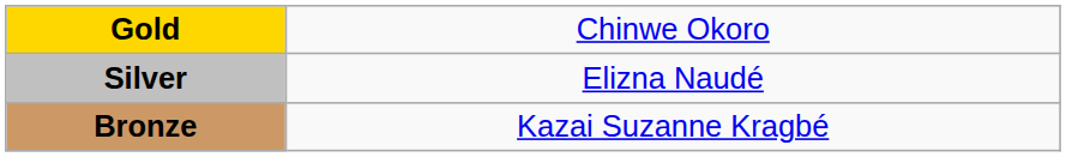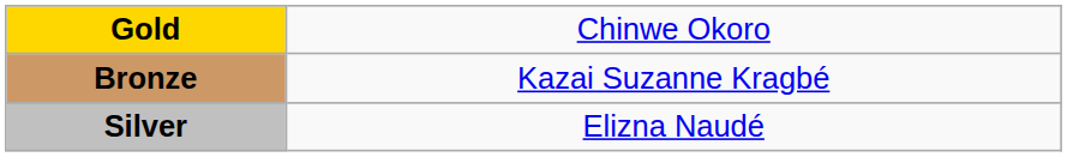rows swapped: Silver <-> Bronze
